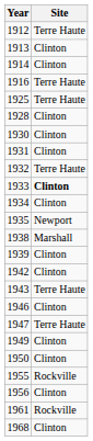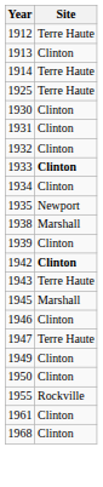1914 | Site: Clinton -> Terre Haute
- row: 1916 | Terre Haute
- row: 1928 | Clinton
1932 | Site: Terre Haute -> Clinton
1942 | Site: normal -> bold
+ row: 1945 | Marshall
- row: 1956 | Clinton
1961 | Site: Rockville -> Clinton
